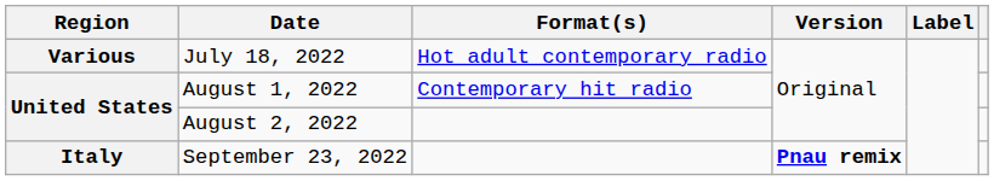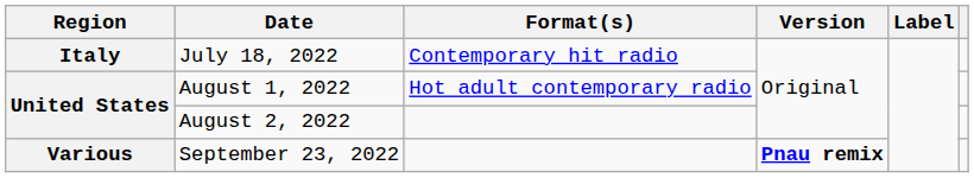July 18, 2022 | Region: Various -> Italy
July 18, 2022 | Format(s): Hot adult contemporary radio -> Contemporary hit radio
August 1, 2022 | Format(s): Contemporary hit radio -> Hot adult contemporary radio
September 23, 2022 | Region: Italy -> Various
